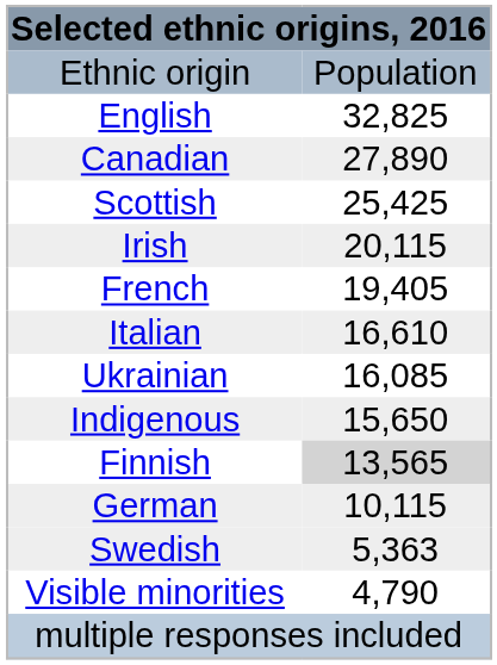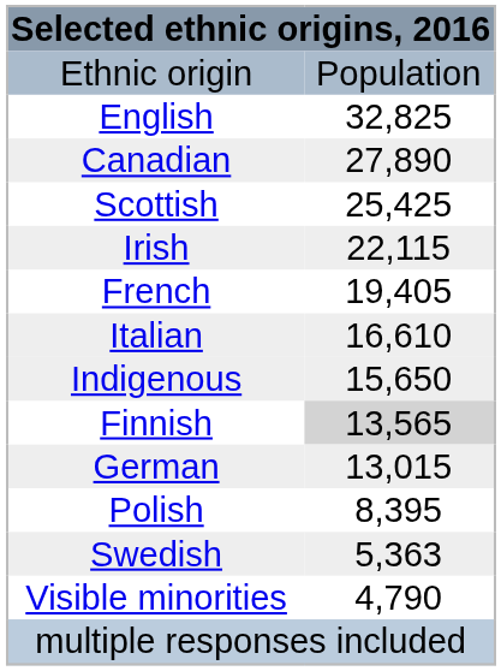Irish | column 2: 20,115 -> 22,115
- row: Ukrainian | 16,085
German | column 2: 10,115 -> 13,015
+ row: Polish | 8,395
